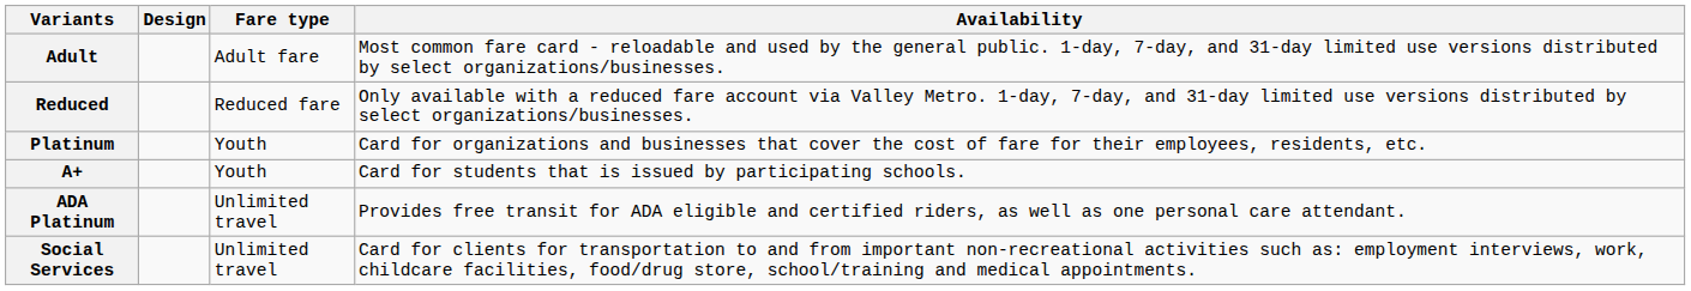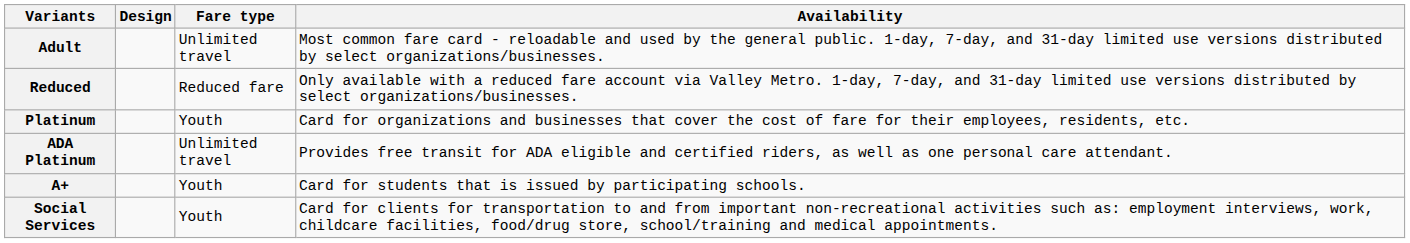Adult | Fare type: Adult fare -> Unlimited travel
rows swapped: ADA Platinum <-> A+
Social Services | Fare type: Unlimited travel -> Youth
